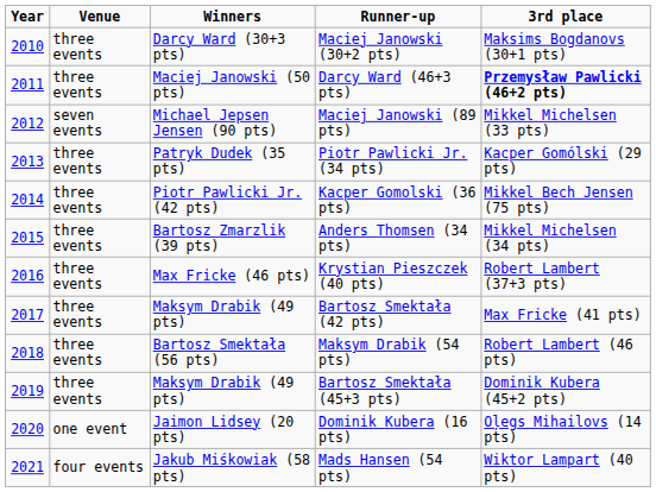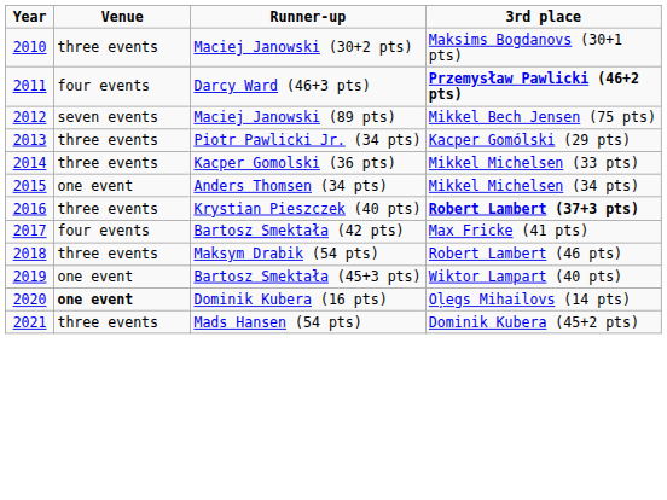- column: Winners | Darcy Ward (30+3 pts) | Maciej Janowski (50 pts) | Michael Jepsen Jensen (90 pts) | Patryk Dudek (35 pts) | Piotr Pawlicki Jr. (42 pts) | Bartosz Zmarzlik (39 pts) | Max Fricke (46 pts) | Maksym Drabik (49 pts) | Bartosz Smektała (56 pts) | Maksym Drabik (49 pts) | Jaimon Lidsey (20 pts) | Jakub Miśkowiak (58 pts)
Darcy Ward (46+3 pts) | Venue: three events -> four events
Maciej Janowski (89 pts) | 3rd place: Mikkel Michelsen (33 pts) -> Mikkel Bech Jensen (75 pts)
Kacper Gomolski (36 pts) | 3rd place: Mikkel Bech Jensen (75 pts) -> Mikkel Michelsen (33 pts)
Anders Thomsen (34 pts) | Venue: three events -> one event
Krystian Pieszczek (40 pts) | 3rd place: normal -> bold
Bartosz Smektała (42 pts) | Venue: three events -> four events
Bartosz Smektała (45+3 pts) | Venue: three events -> one event
Bartosz Smektała (45+3 pts) | 3rd place: Dominik Kubera (45+2 pts) -> Wiktor Lampart (40 pts)
Dominik Kubera (16 pts) | Venue: normal -> bold
Mads Hansen (54 pts) | Venue: four events -> three events
Mads Hansen (54 pts) | 3rd place: Wiktor Lampart (40 pts) -> Dominik Kubera (45+2 pts)
